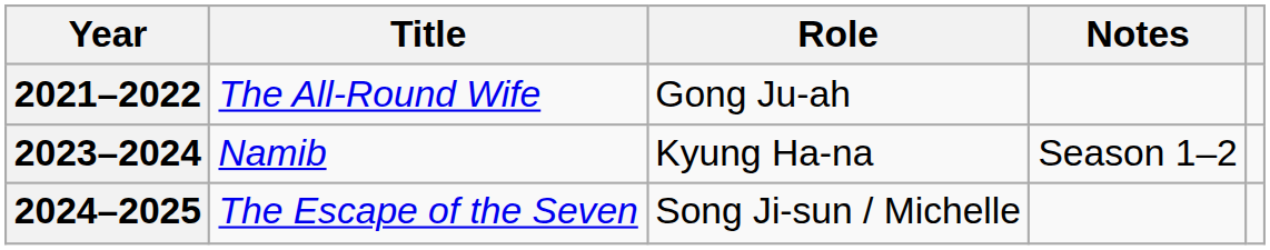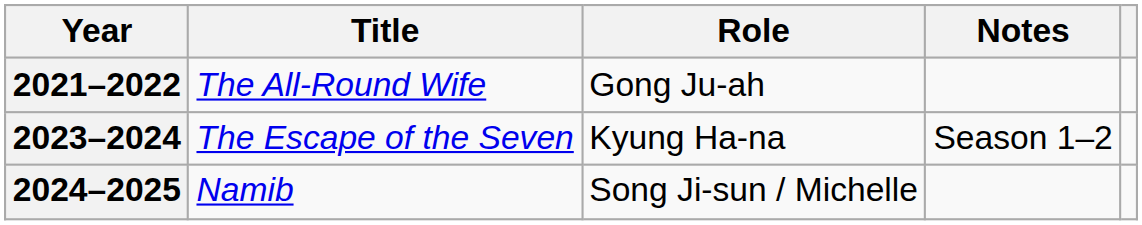2023–2024 | Title: Namib -> The Escape of the Seven
2024–2025 | Title: The Escape of the Seven -> Namib
